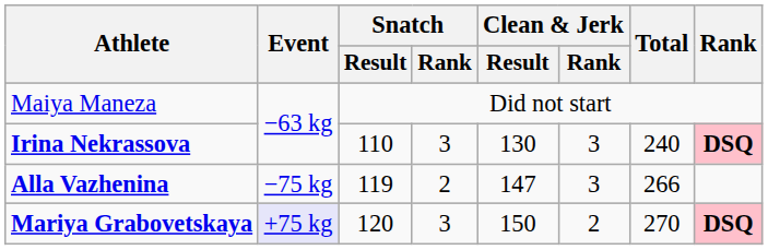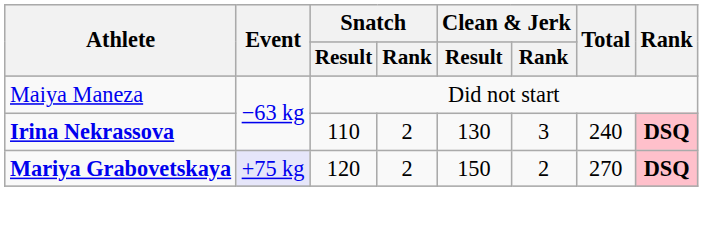Irina Nekrassova | Snatch / Rank: 3 -> 2
- row: Alla Vazhenina | −75 kg | 119 | 2 | 147 | 3 | 266
Mariya Grabovetskaya | Snatch / Rank: 3 -> 2
